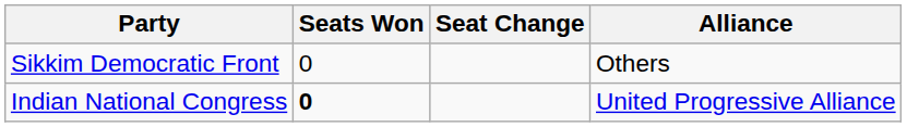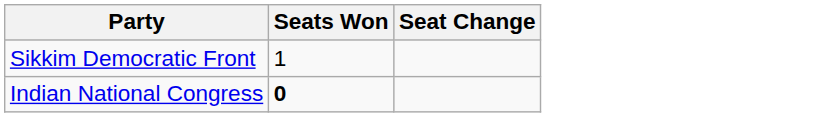- column: Alliance | Others | United Progressive Alliance
Sikkim Democratic Front | Seats Won: 0 -> 1
